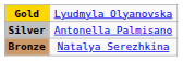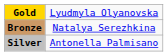rows swapped: Silver <-> Bronze
